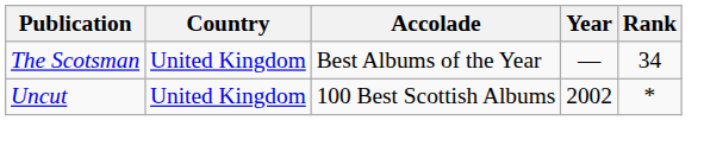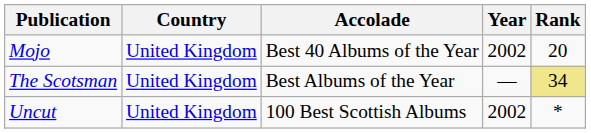+ row: Mojo | United Kingdom | Best 40 Albums of the Year | 2002 | 20
The Scotsman | Rank: no background -> khaki background
